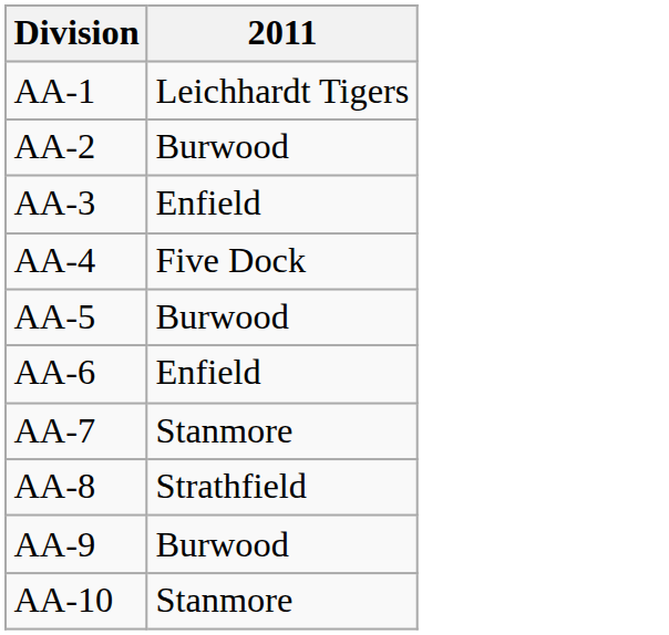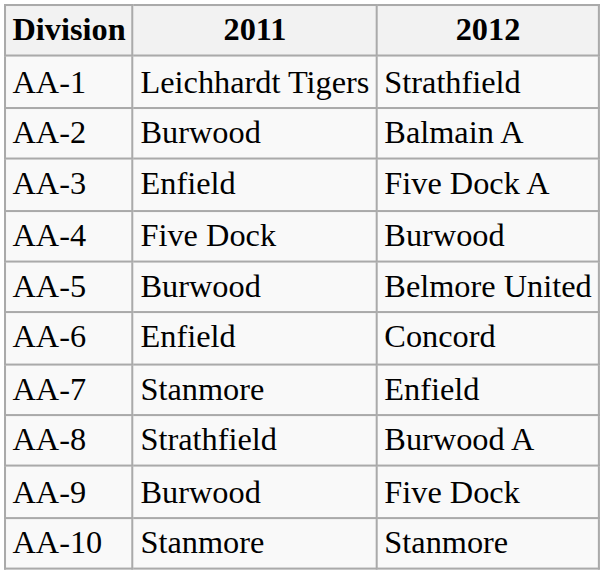+ column: 2012 | Strathfield | Balmain A | Five Dock A | Burwood | Belmore United | Concord | Enfield | Burwood A | Five Dock | Stanmore
